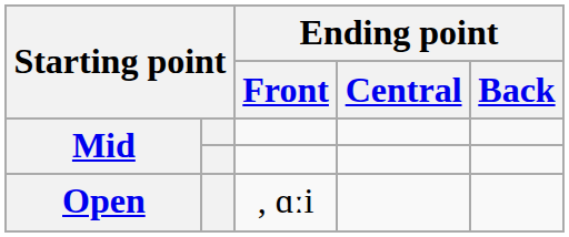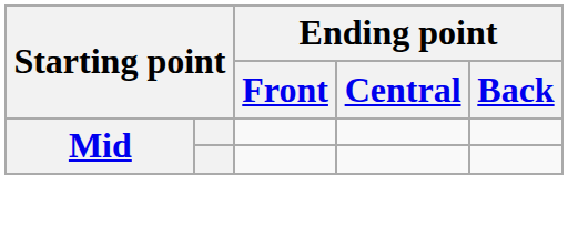- row: Open | , ɑːi
